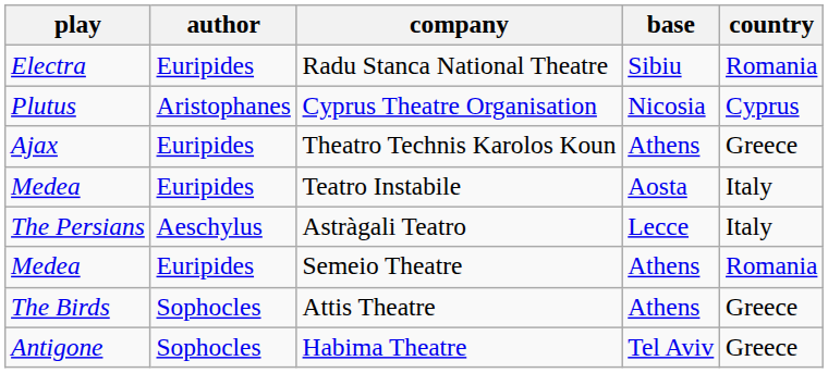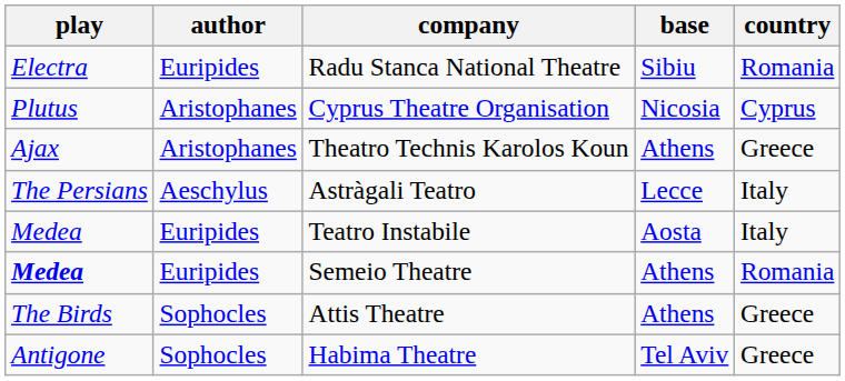Theatro Technis Karolos Koun | author: Euripides -> Aristophanes
rows swapped: Teatro Instabile <-> Astràgali Teatro
Semeio Theatre | play: normal -> bold
